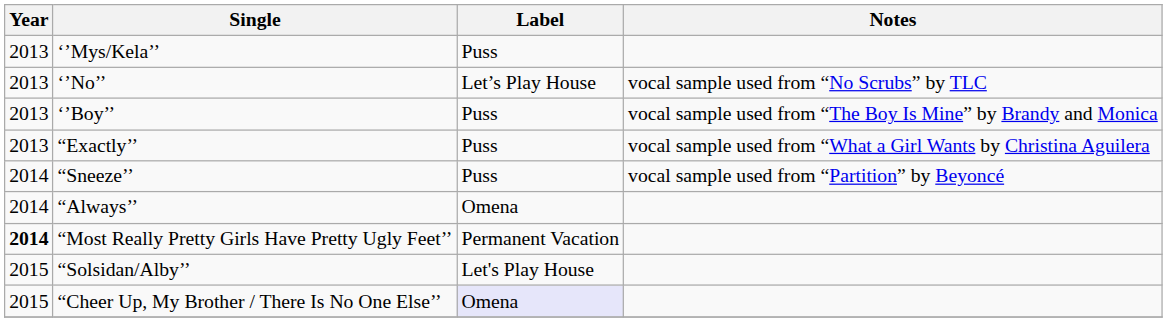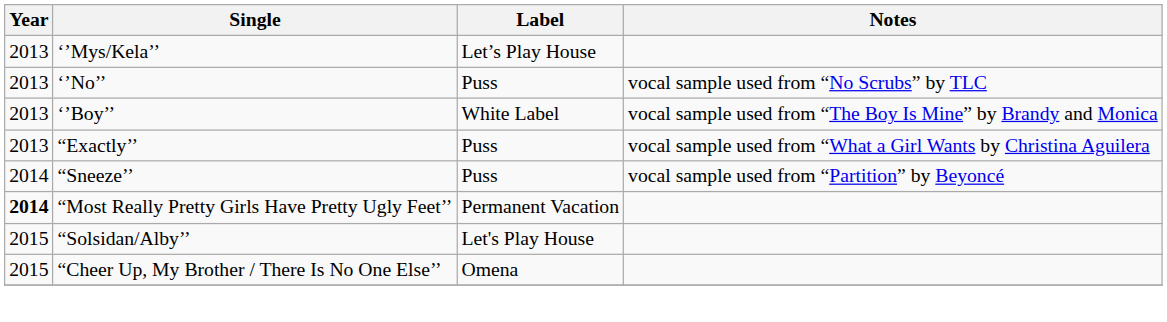‘’Mys/Kela’’ | Label: Puss -> Let’s Play House
‘’No’’ | Label: Let’s Play House -> Puss
‘’Boy’’ | Label: Puss -> White Label
- row: 2014 | “Always’’ | Omena
“Cheer Up, My Brother / There Is No One Else’’ | Label: lavender background -> no background
